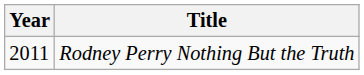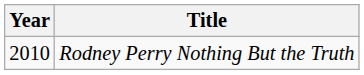Rodney Perry Nothing But the Truth | Year: 2011 -> 2010
